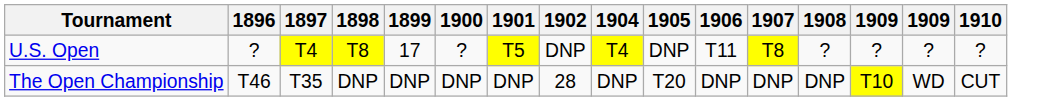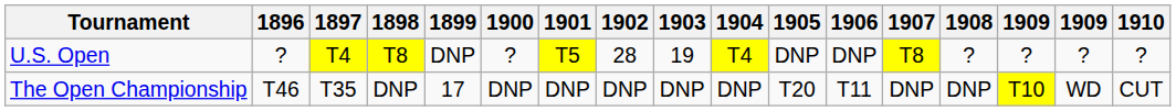+ column: 1903 | 19 | DNP
U.S. Open | 1899: 17 -> DNP
U.S. Open | 1902: DNP -> 28
U.S. Open | 1906: T11 -> DNP
The Open Championship | 1899: DNP -> 17
The Open Championship | 1902: 28 -> DNP
The Open Championship | 1906: DNP -> T11
